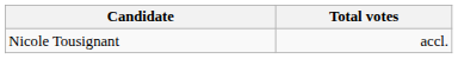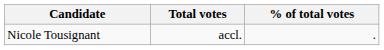+ column: % of total votes | .
